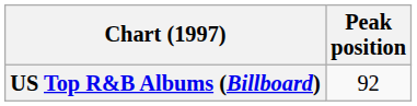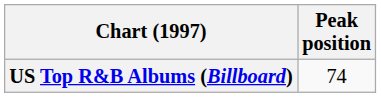US Top R&B Albums (Billboard) | Peak position: 92 -> 74
